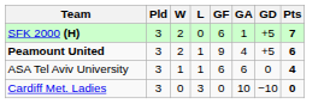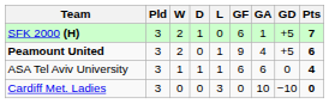+ column: D | 1 | 0 | 1 | 0
